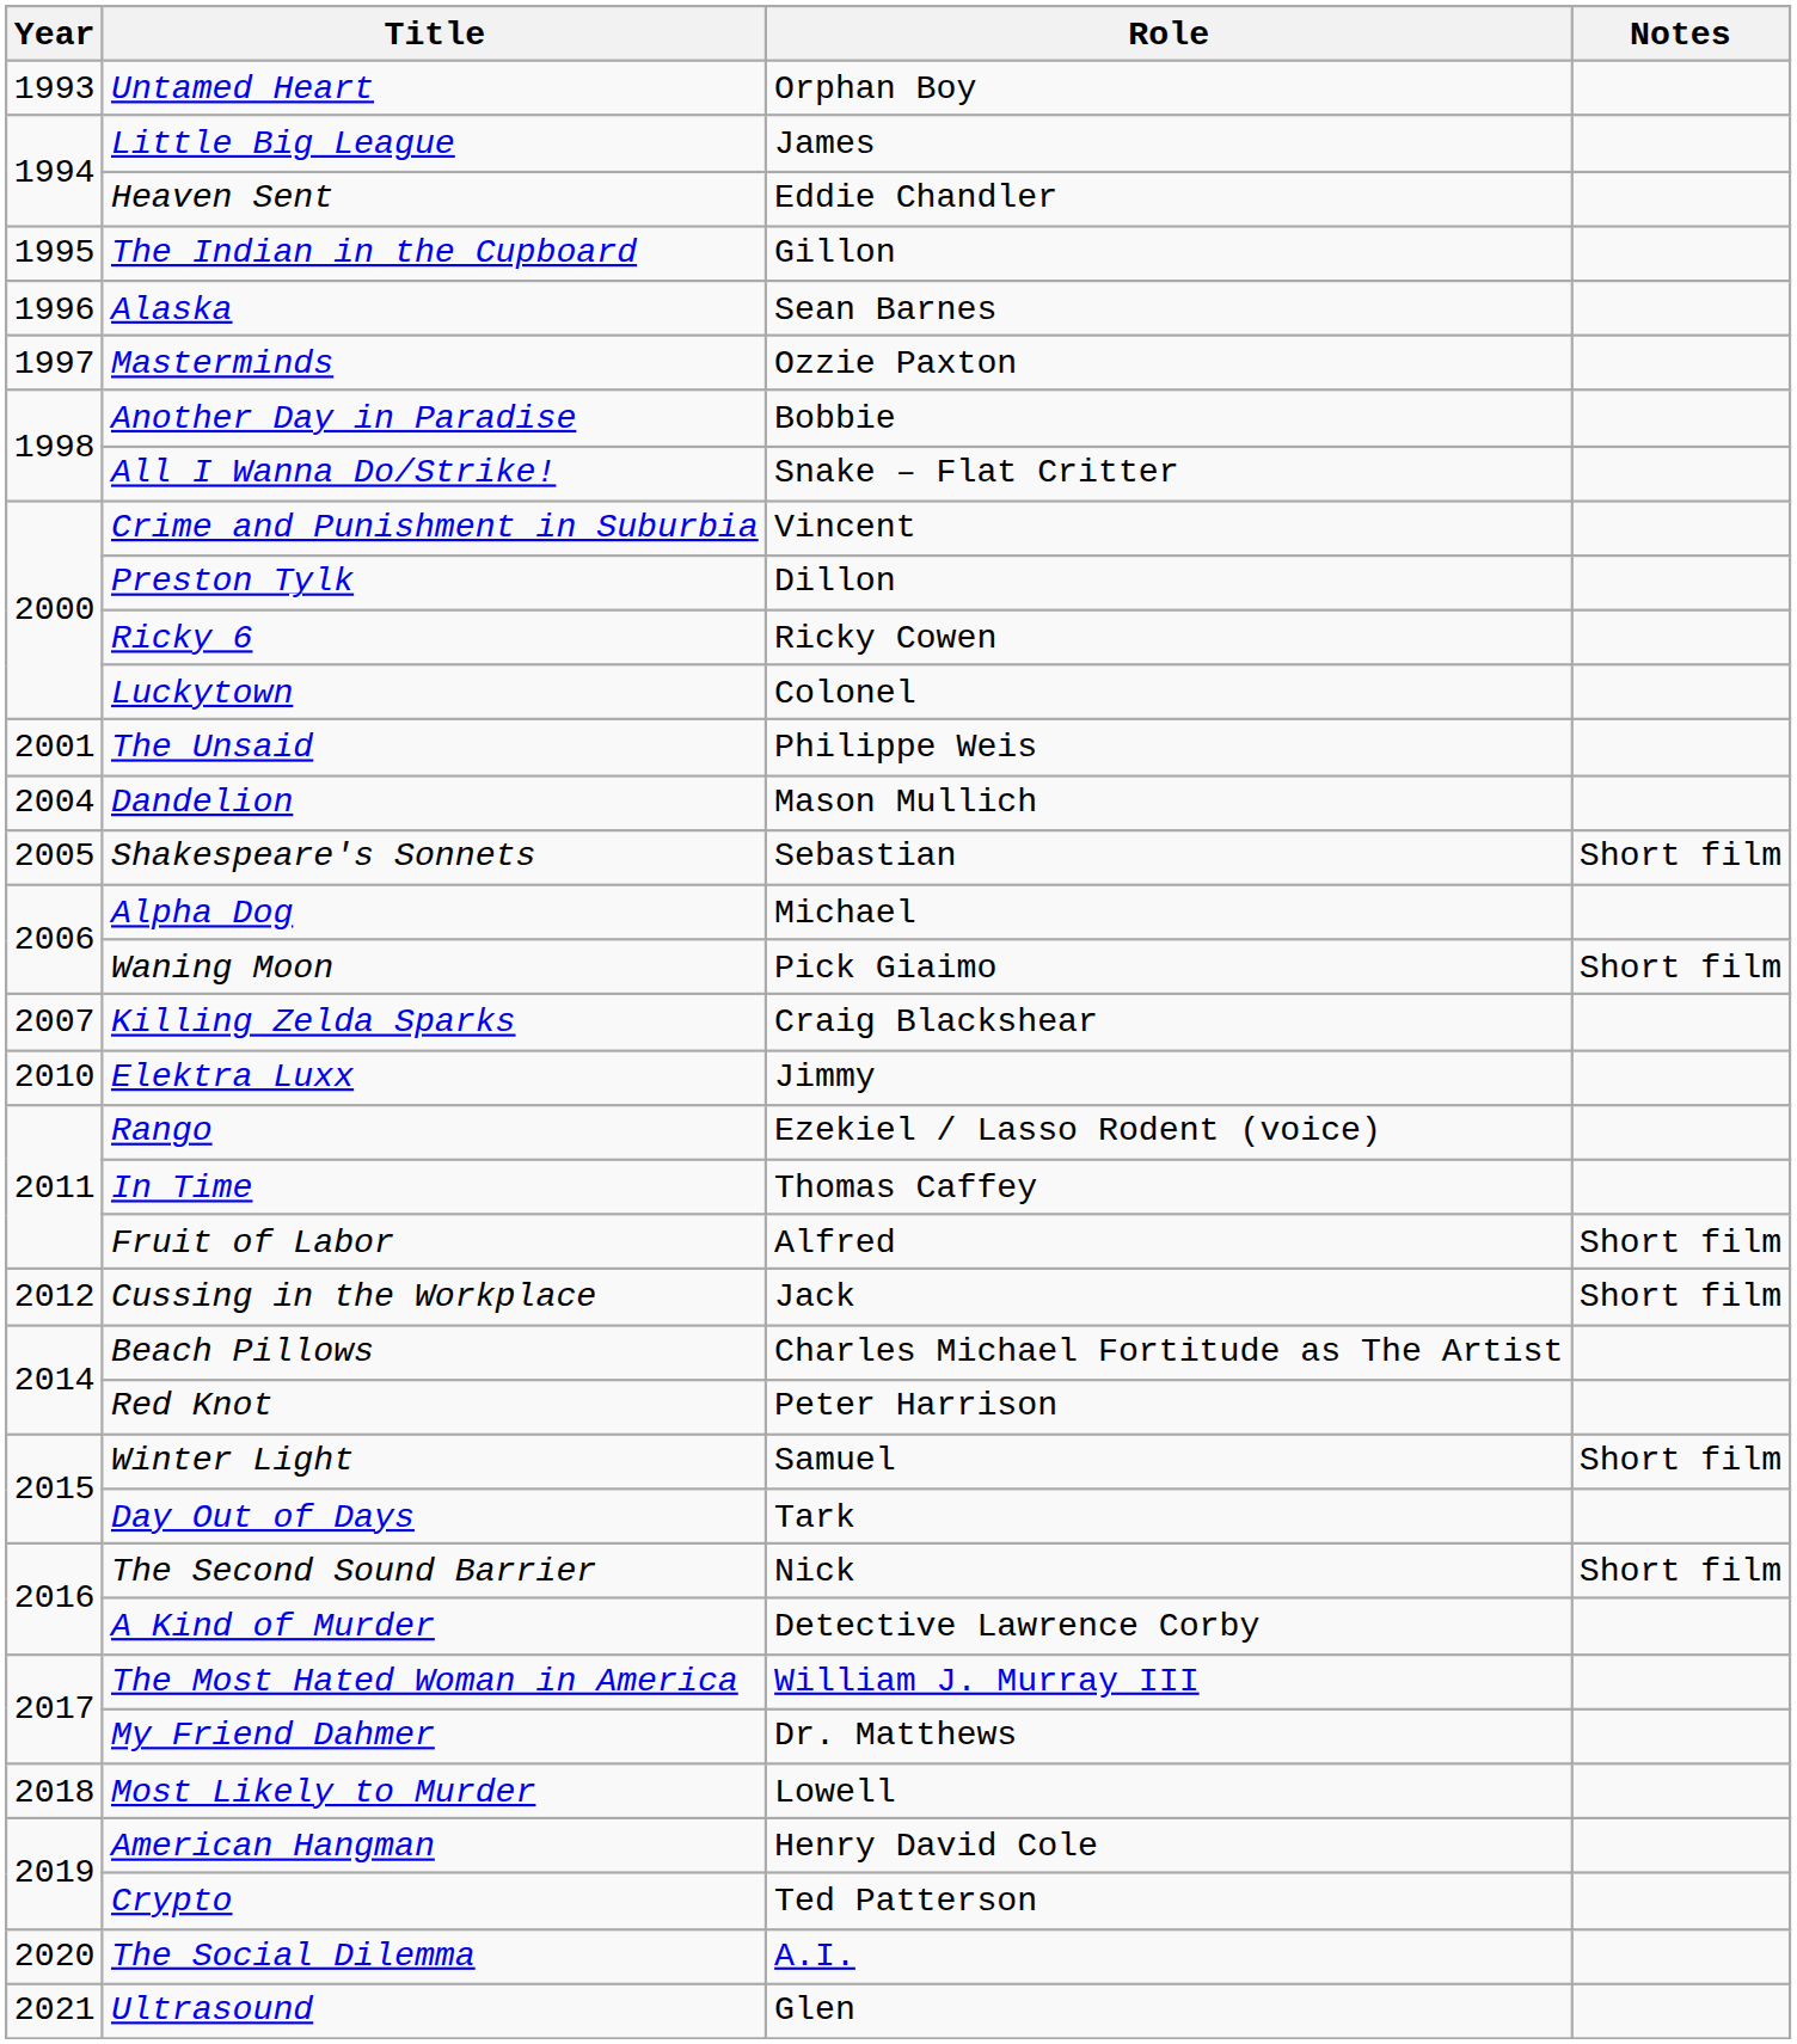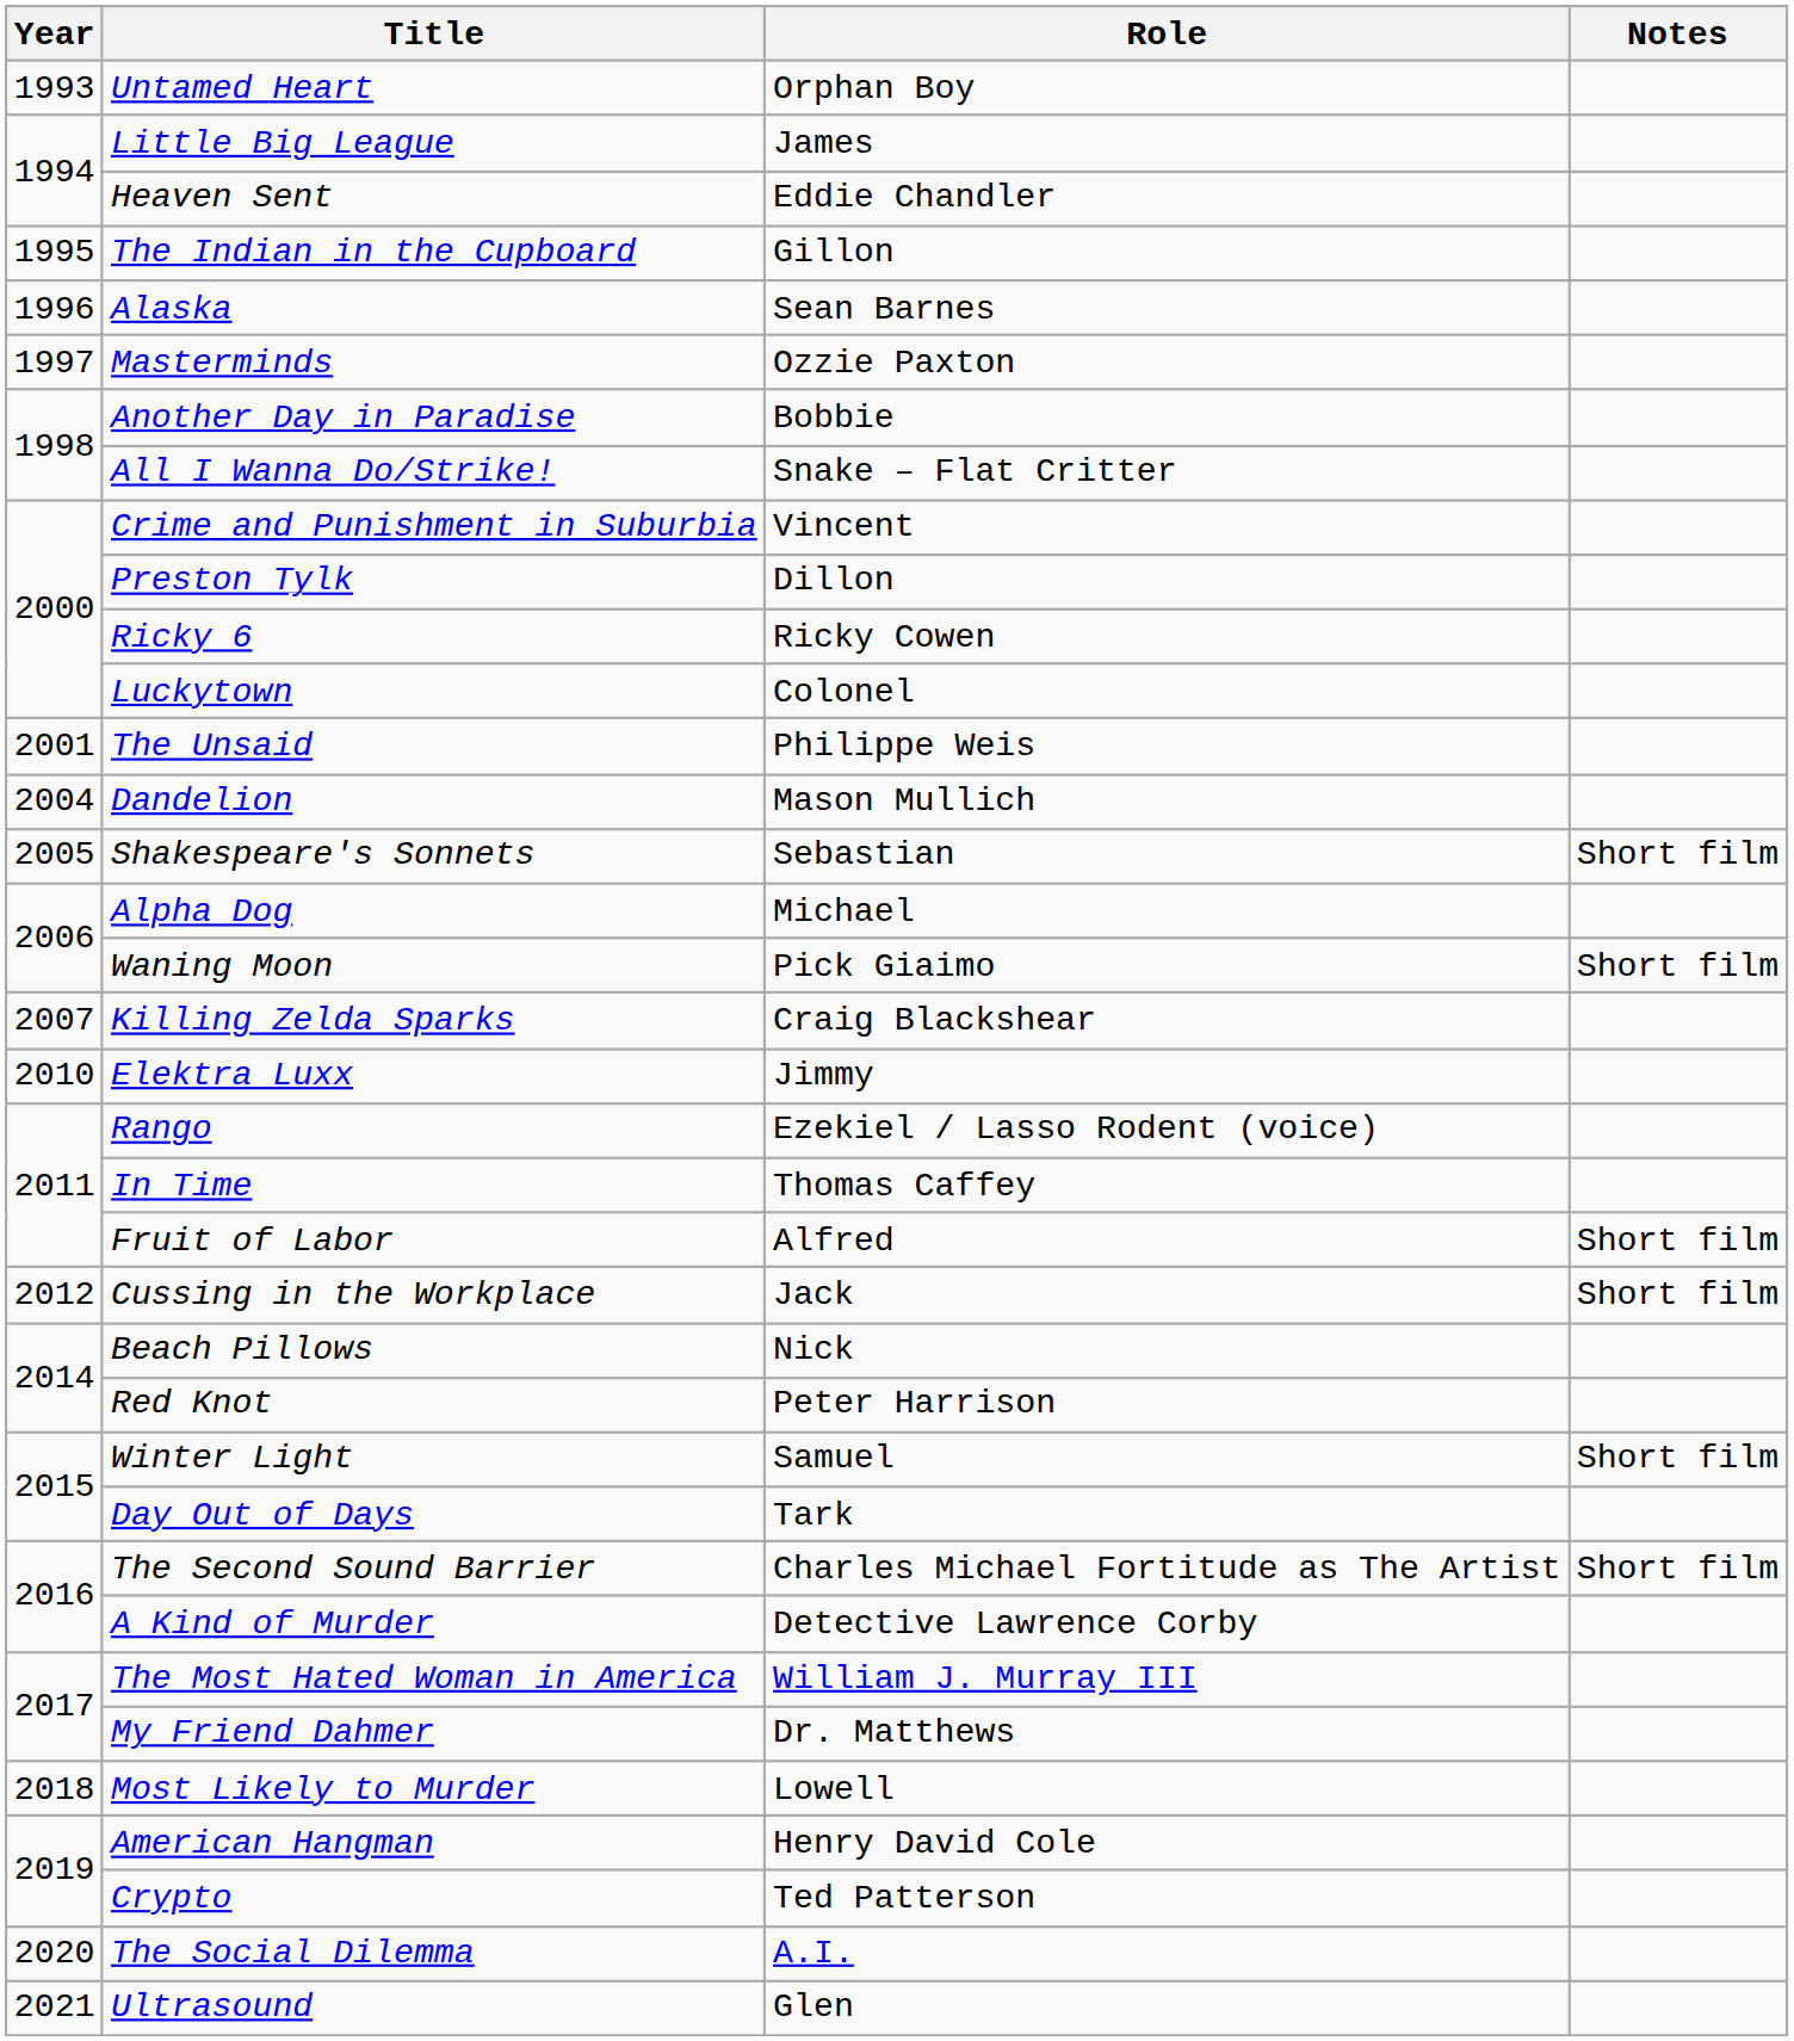Beach Pillows | Role: Charles Michael Fortitude as The Artist -> Nick
The Second Sound Barrier | Role: Nick -> Charles Michael Fortitude as The Artist
